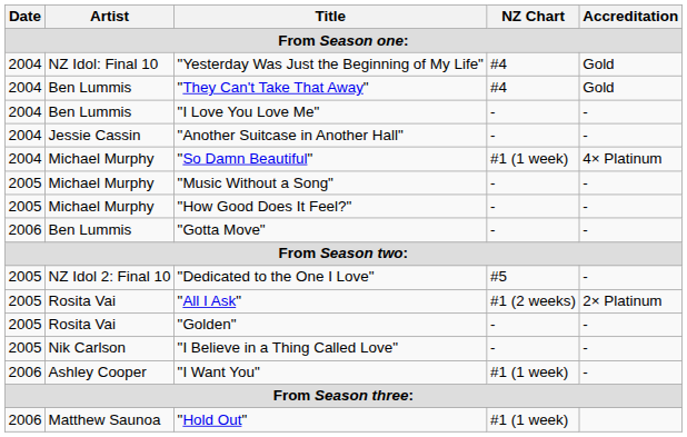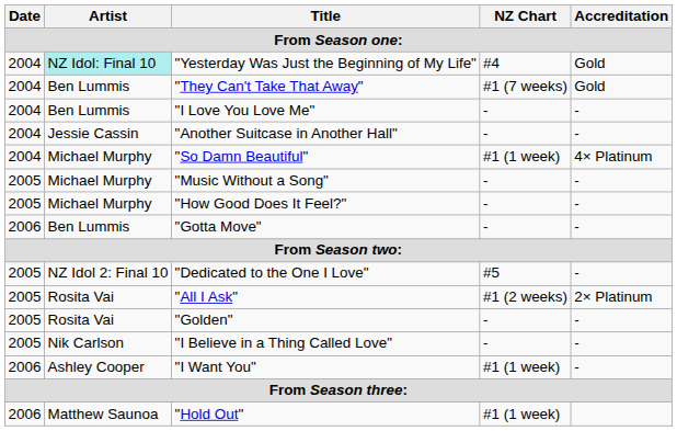"Yesterday Was Just the Beginning of My Life" | Artist: no background -> paleturquoise background
"They Can't Take That Away" | NZ Chart: #4 -> #1 (7 weeks)
